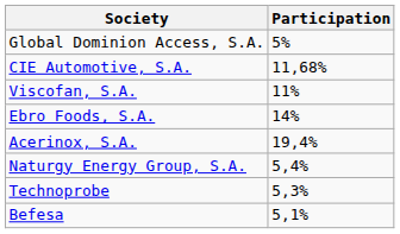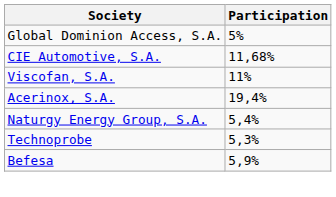- row: Ebro Foods, S.A. | 14%
Befesa | Participation: 5,1% -> 5,9%
